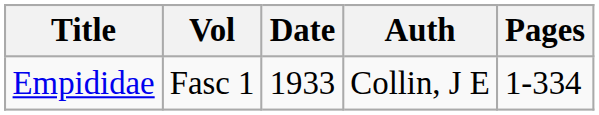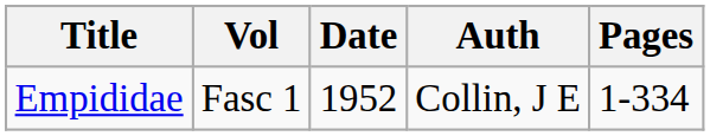Empididae | Date: 1933 -> 1952
